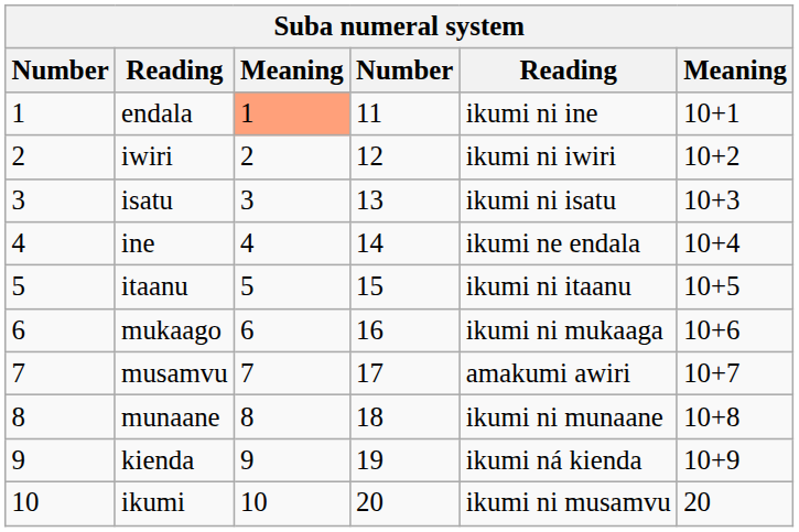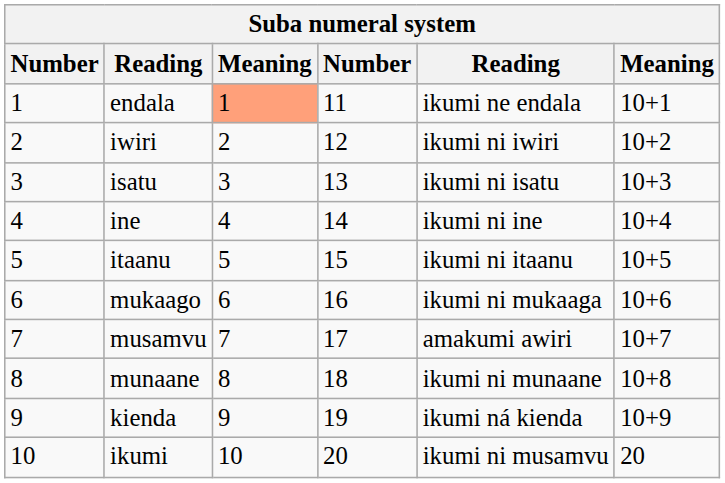endala | column 5: ikumi ni ine -> ikumi ne endala
ine | column 5: ikumi ne endala -> ikumi ni ine
